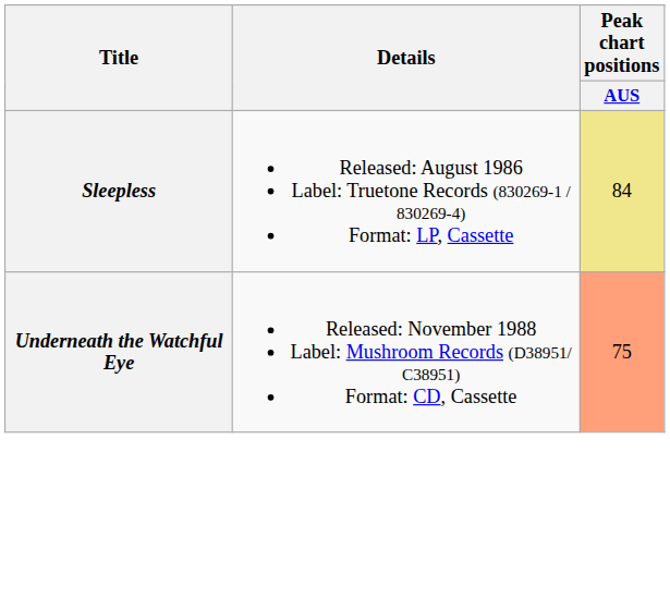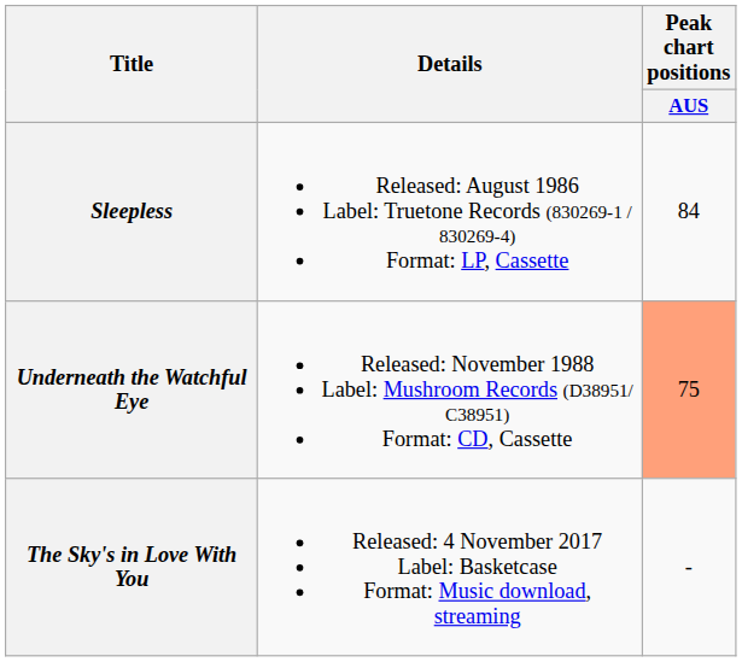Sleepless | Peak chart positions / AUS: khaki background -> no background
+ row: The Sky's in Love With You | Released: 4 November 2017 Label: Basketcase Format: Music download, streaming | -
